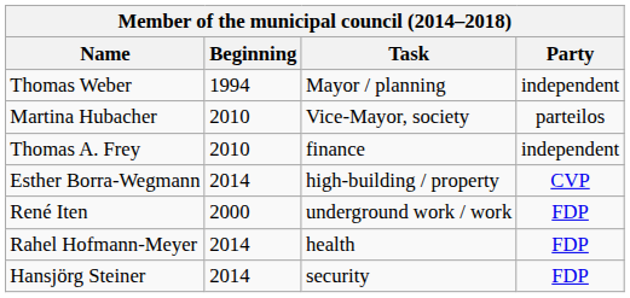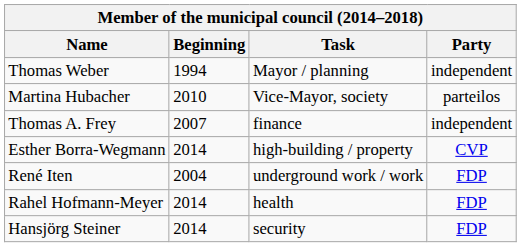Thomas A. Frey | Beginning: 2010 -> 2007
René Iten | Beginning: 2000 -> 2004
